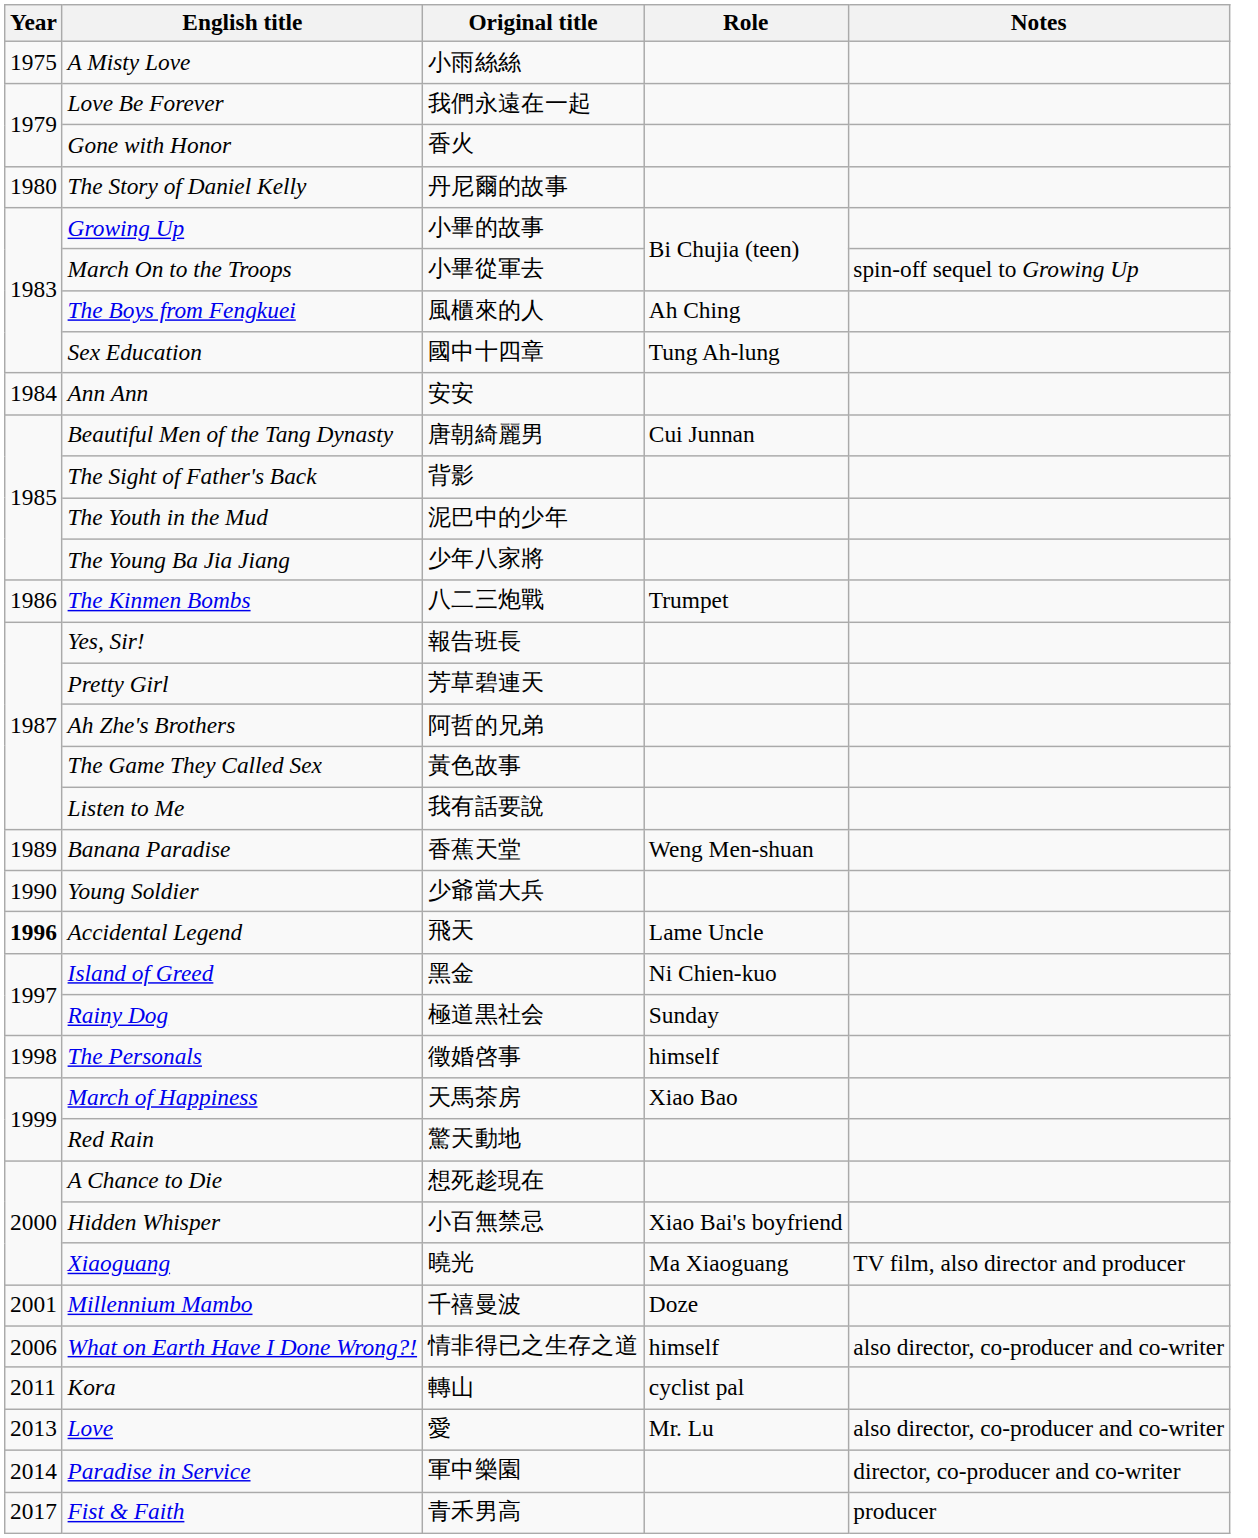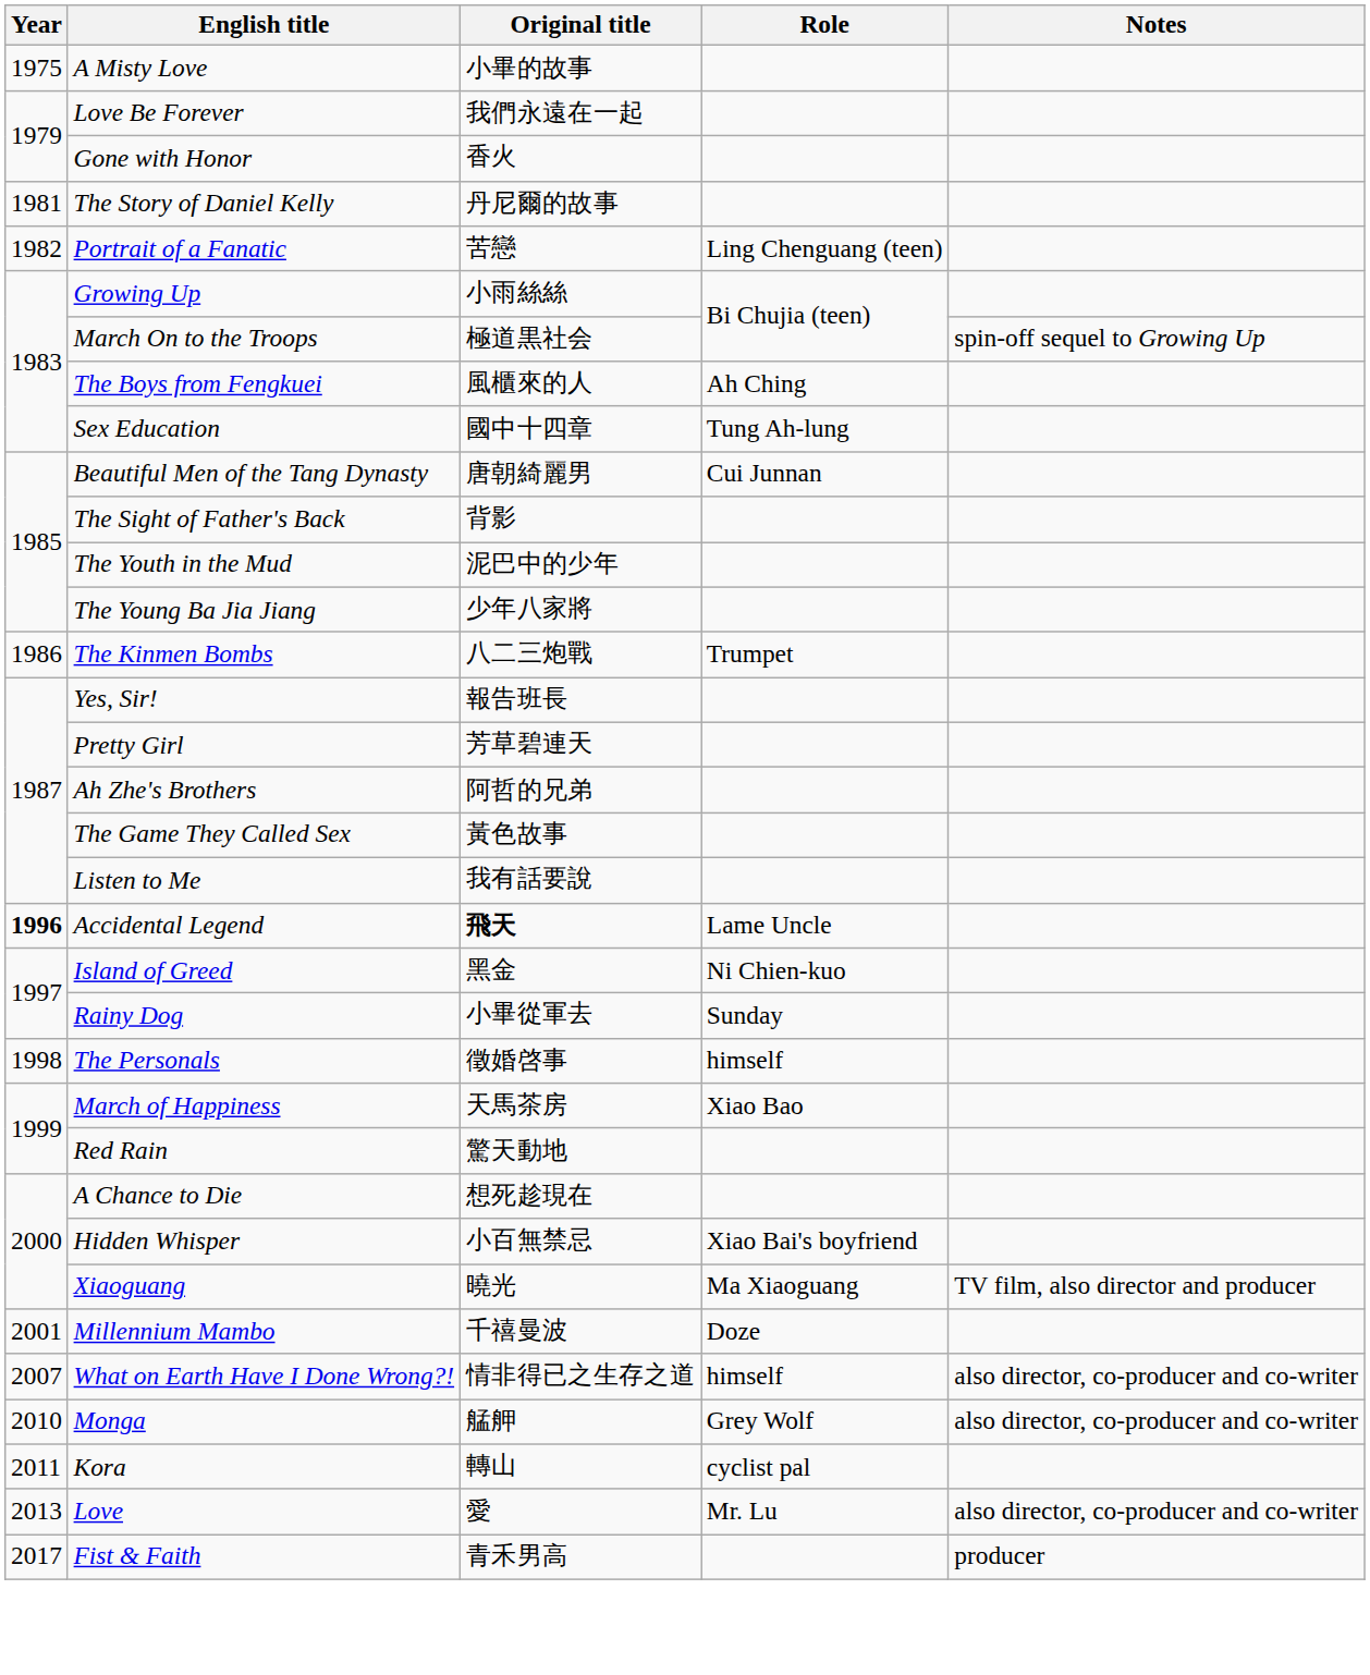A Misty Love | Original title: 小雨絲絲 -> 小畢的故事
The Story of Daniel Kelly | Year: 1980 -> 1981
+ row: 1982 | Portrait of a Fanatic | 苦戀 | Ling Chenguang (teen)
Growing Up | Original title: 小畢的故事 -> 小雨絲絲
March On to the Troops | Original title: 小畢從軍去 -> 極道黒社会
- row: 1984 | Ann Ann | 安安
- row: 1989 | Banana Paradise | 香蕉天堂 | Weng Men-shuan
- row: 1990 | Young Soldier | 少爺當大兵
Accidental Legend | Original title: normal -> bold
Rainy Dog | Original title: 極道黒社会 -> 小畢從軍去
What on Earth Have I Done Wrong?! | Year: 2006 -> 2007
+ row: 2010 | Monga | 艋舺 | Grey Wolf | also director, co-producer and co-writer
- row: 2014 | Paradise in Service | 軍中樂園 | director, co-producer and co-writer
